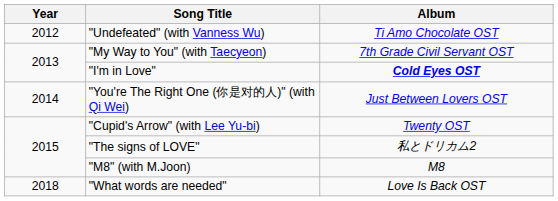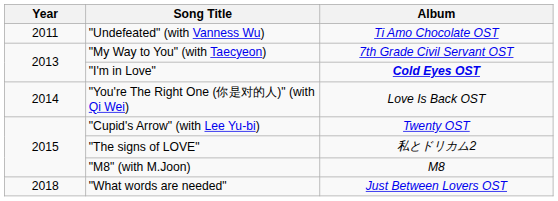"Undefeated" (with Vanness Wu) | Year: 2012 -> 2011
"You're The Right One (你是对的人)" (with Qi Wei) | Album: Just Between Lovers OST -> Love Is Back OST
"What words are needed" | Album: Love Is Back OST -> Just Between Lovers OST
